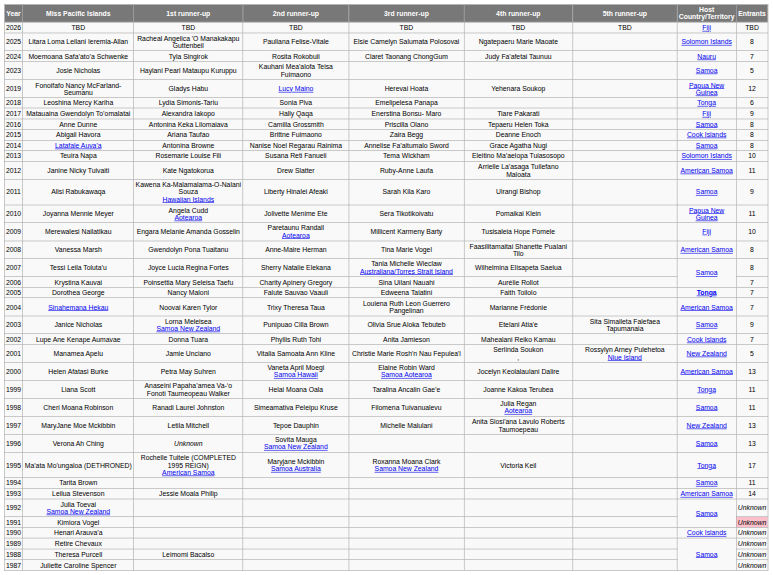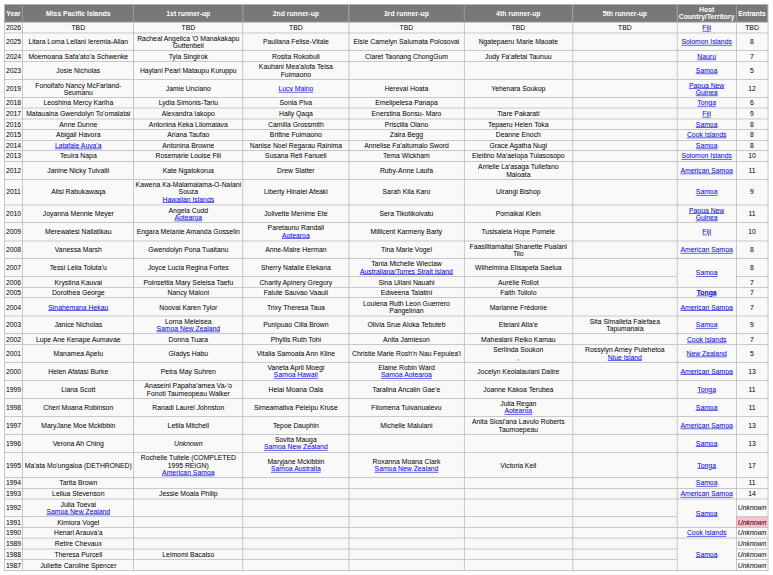Fonoifafo Nancy McFarland-Seumanu | 1st runner-up: Gladys Habu -> Jamie Unciano
Manamea Apelu | 1st runner-up: Jamie Unciano -> Gladys Habu
MaryJane Moe Mckibbin | Host Country/Territory: New Zealand -> American Samoa
